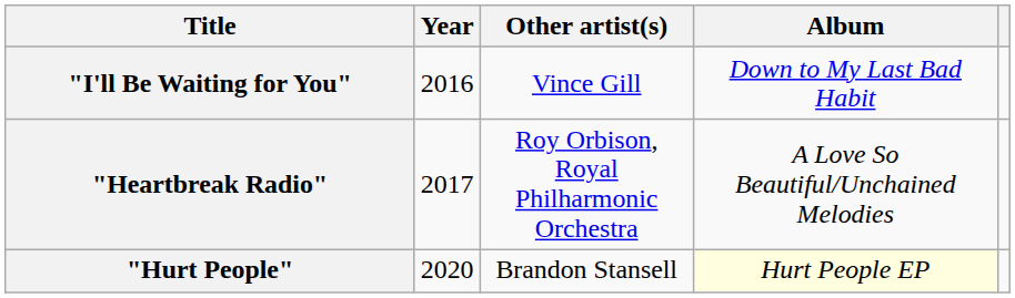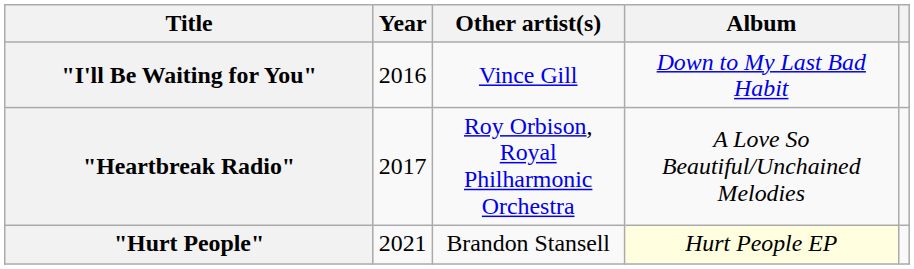"Hurt People" | Year: 2020 -> 2021
